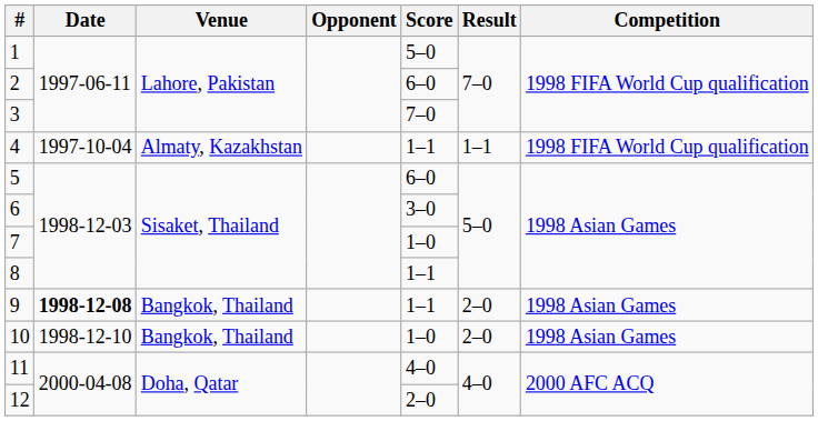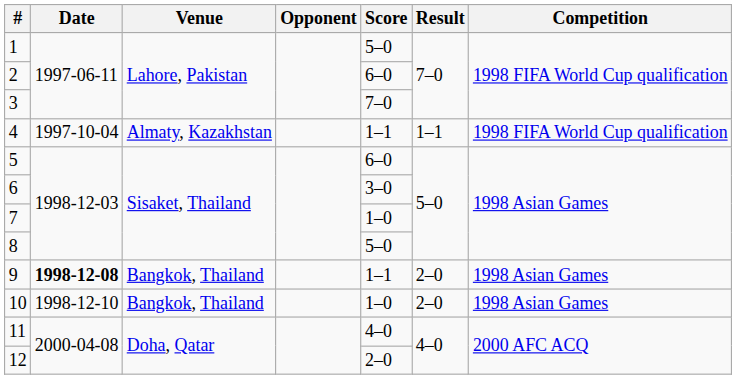8 | Score: 1–1 -> 5–0
